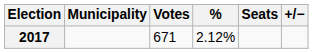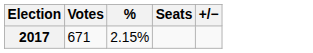- column: Municipality
2017 | %: 2.12% -> 2.15%
